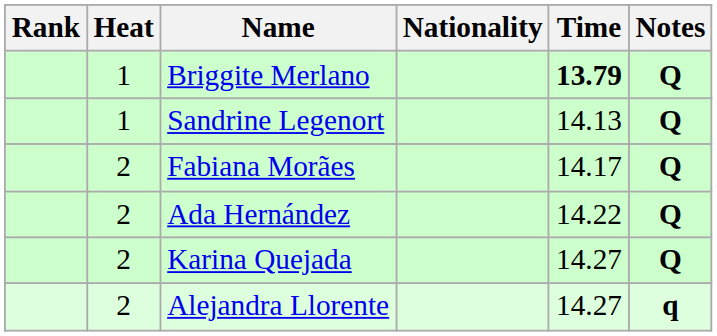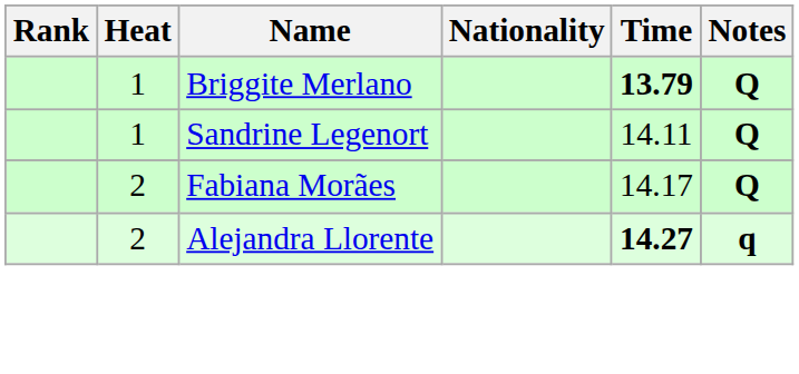Sandrine Legenort | Time: 14.13 -> 14.11
- row: 2 | Ada Hernández | 14.22 | Q
- row: 2 | Karina Quejada | 14.27 | Q
Alejandra Llorente | Time: normal -> bold
